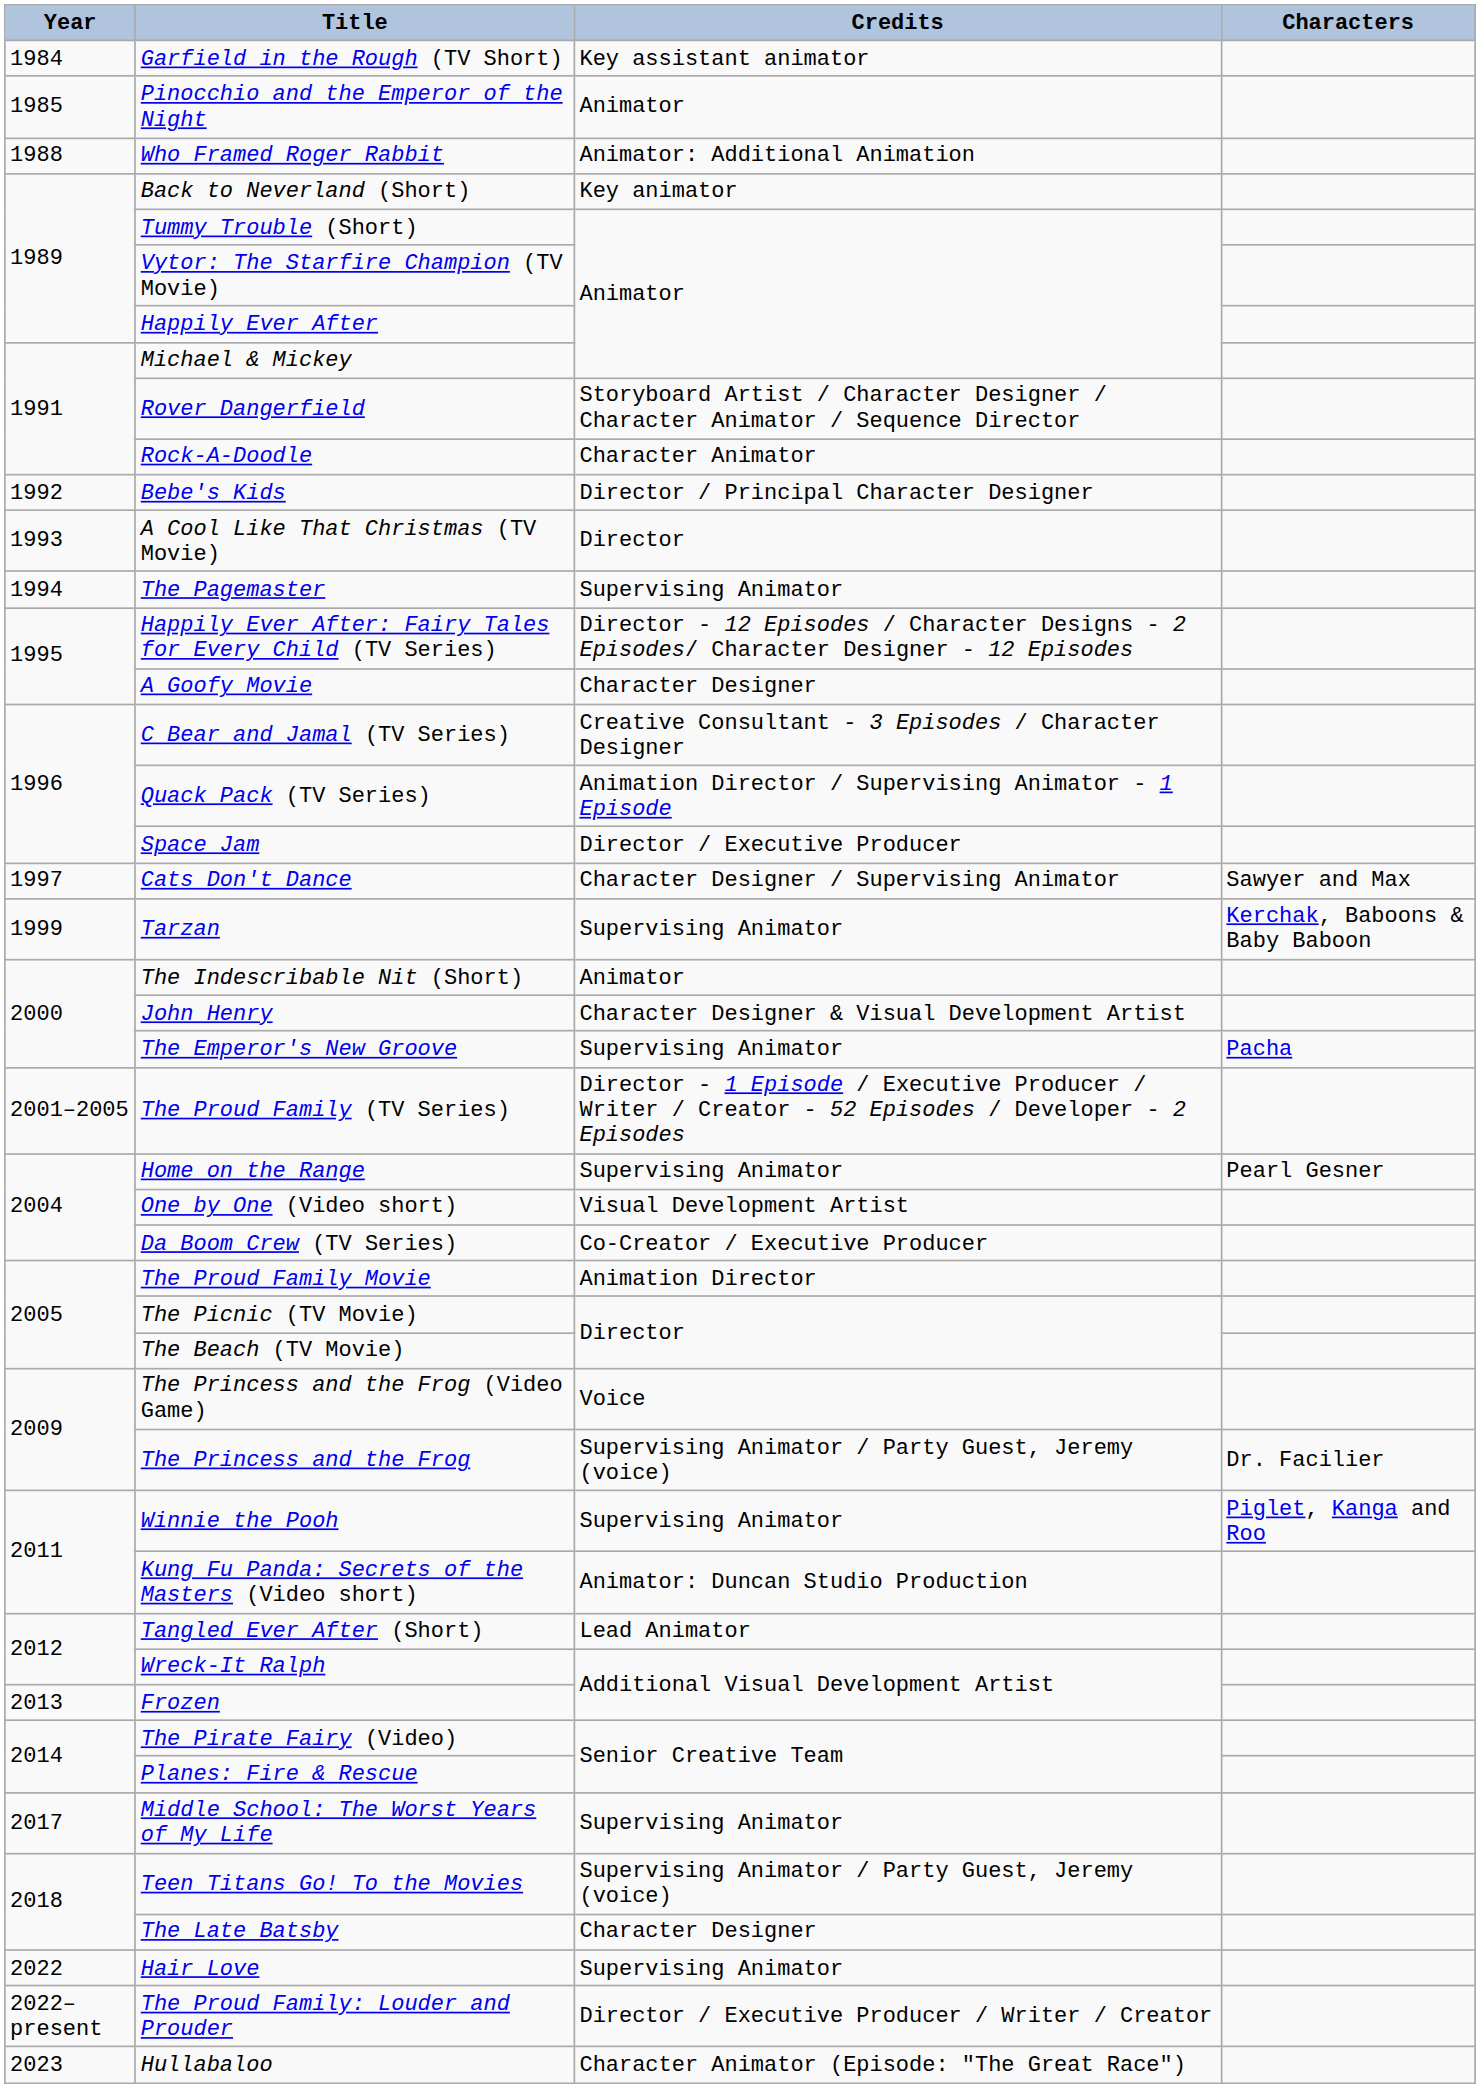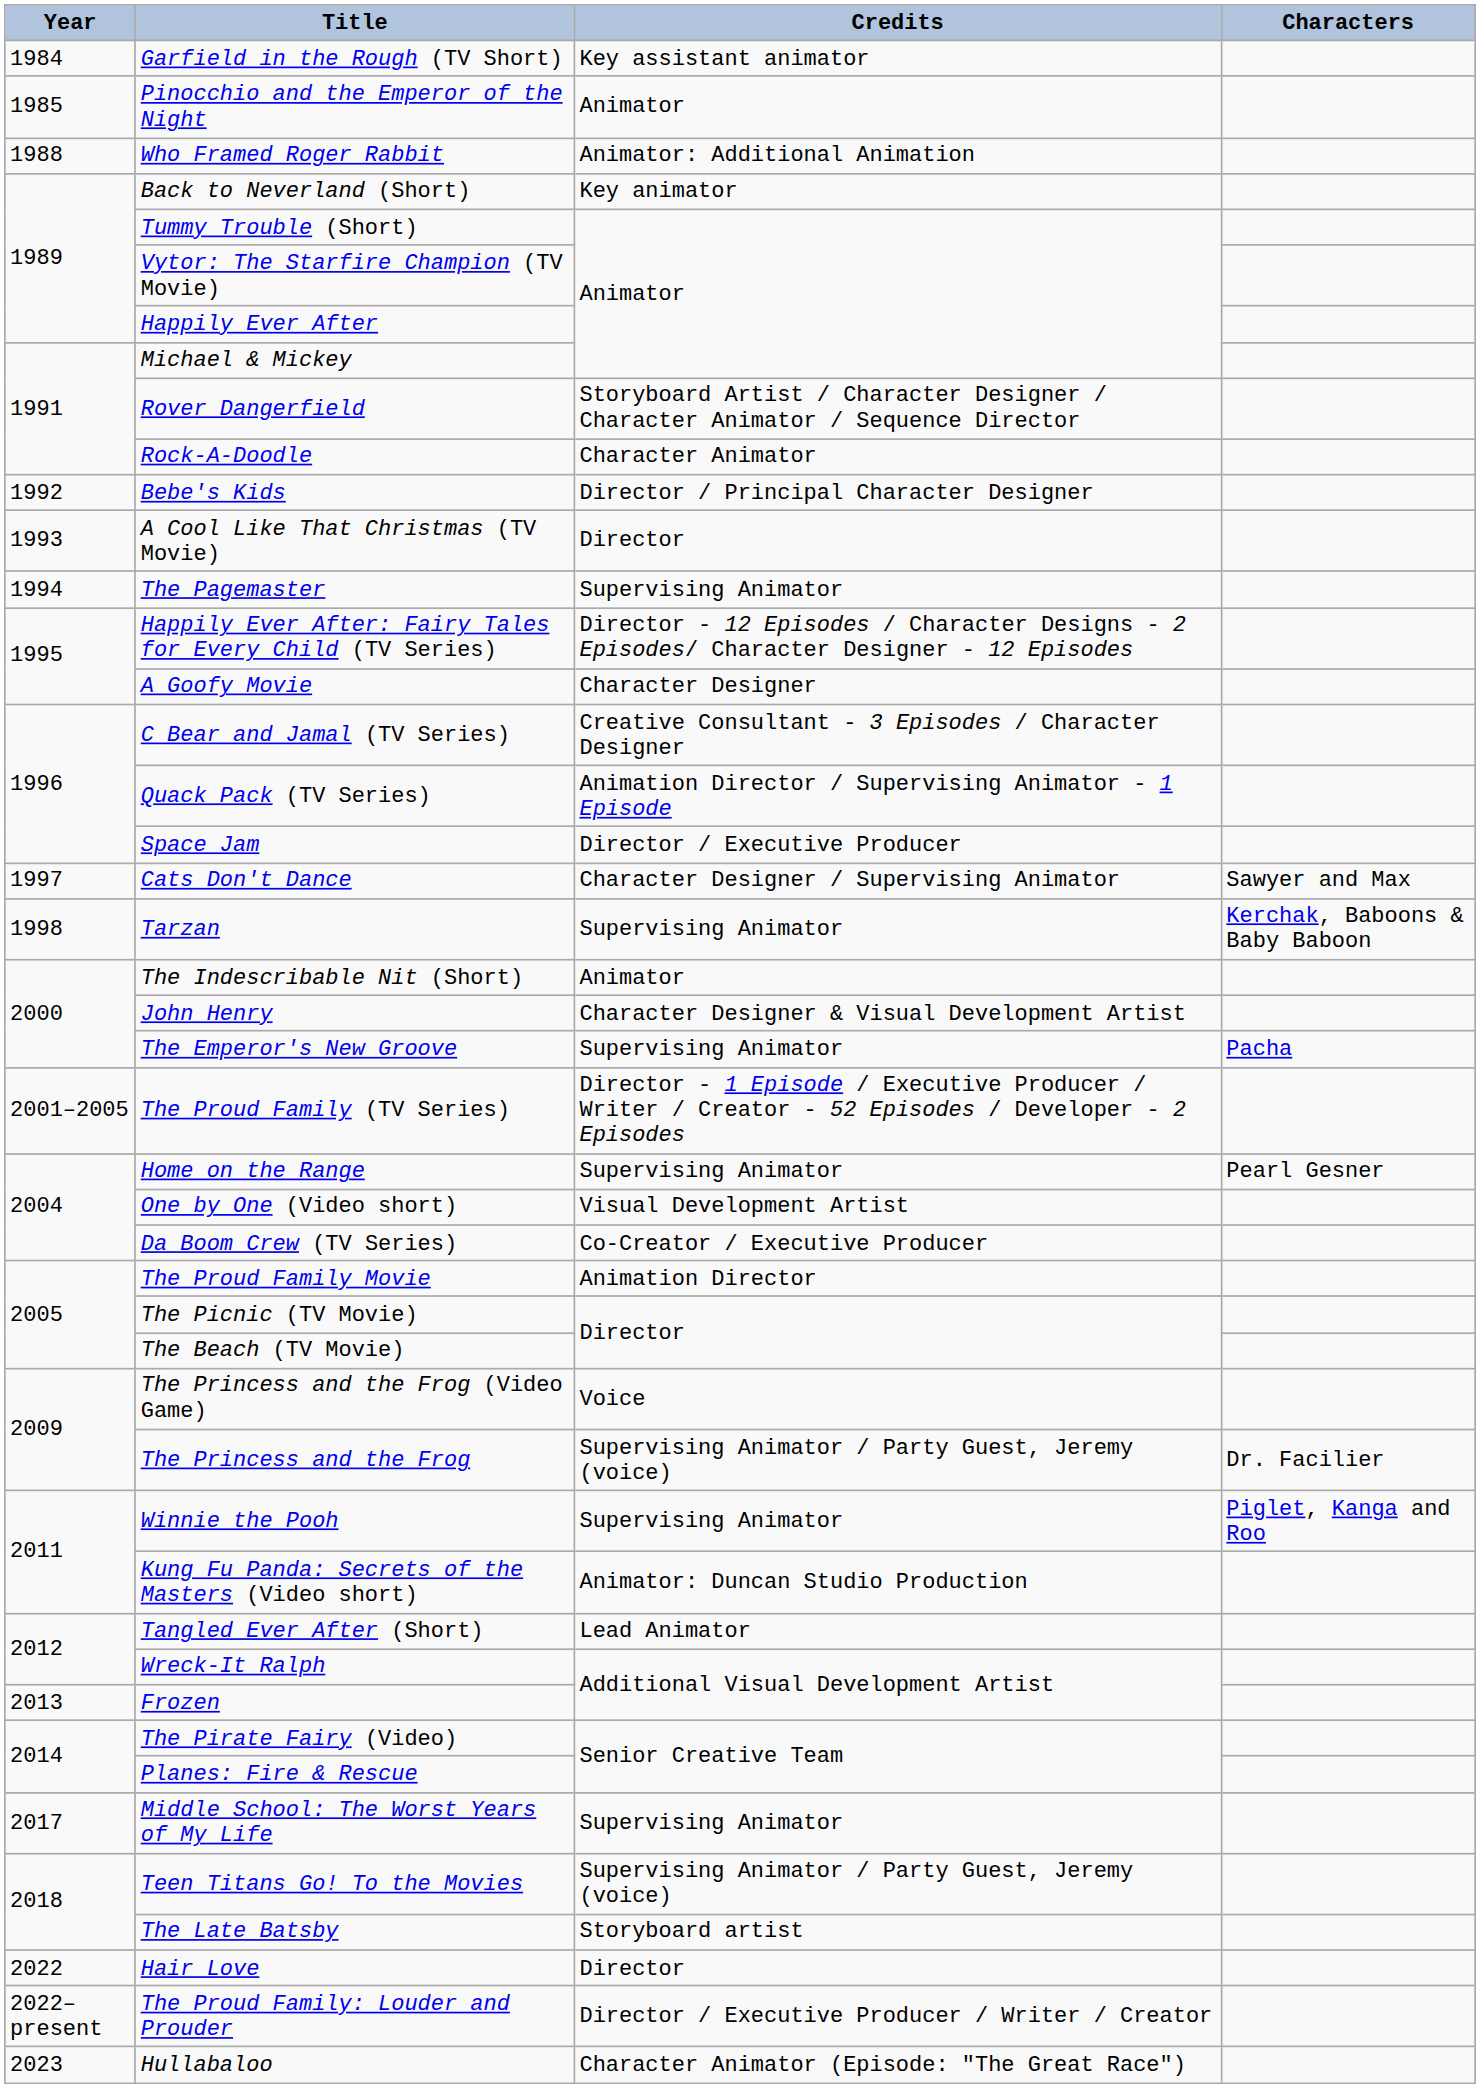Tarzan | Year: 1999 -> 1998
The Late Batsby | Credits: Character Designer -> Storyboard artist
Hair Love | Credits: Supervising Animator -> Director
